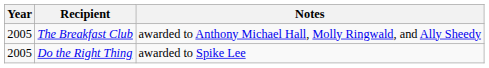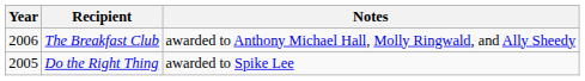The Breakfast Club | Year: 2005 -> 2006
